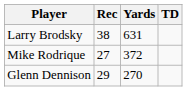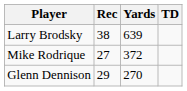Larry Brodsky | Yards: 631 -> 639
